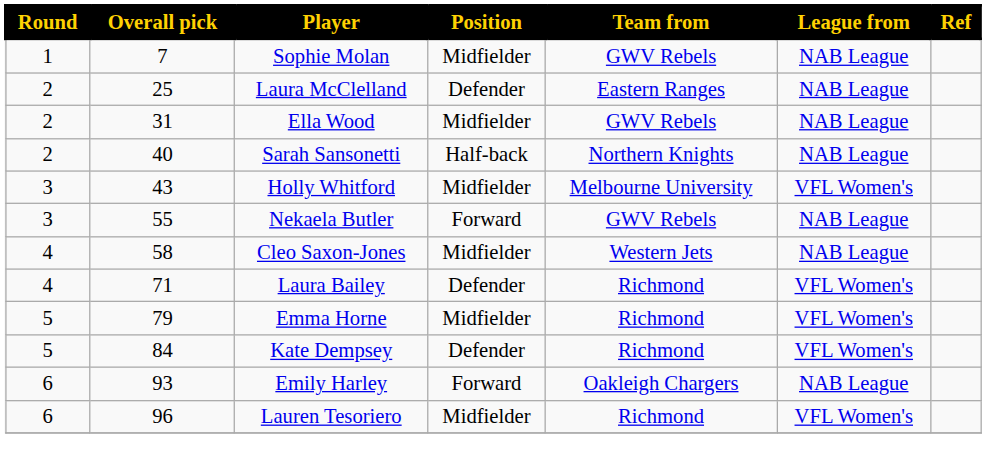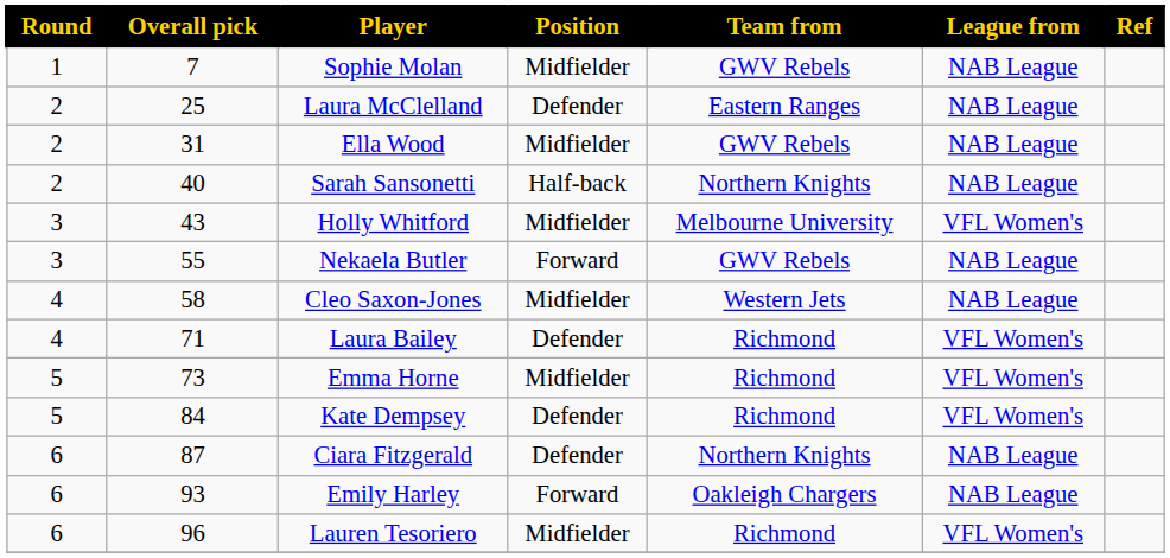Emma Horne | Overall pick: 79 -> 73
+ row: 6 | 87 | Ciara Fitzgerald | Defender | Northern Knights | NAB League
